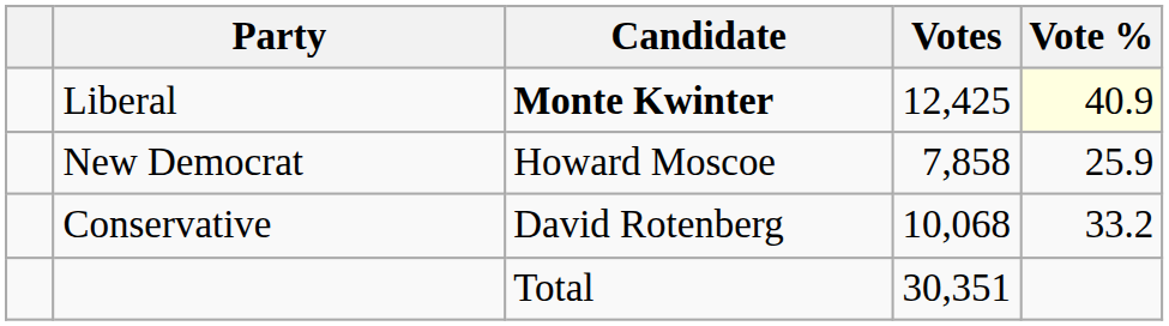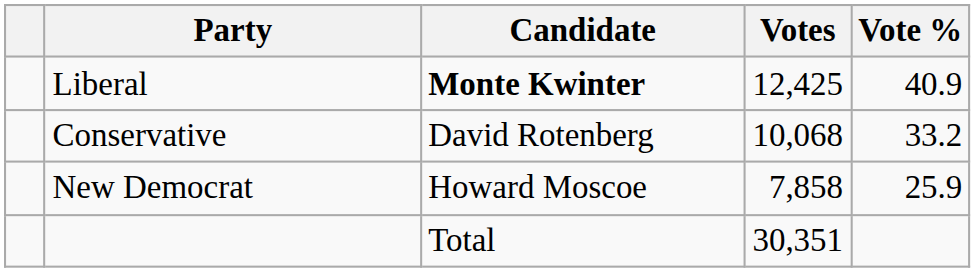Liberal | Vote %: lightyellow background -> no background
rows swapped: Conservative <-> New Democrat
